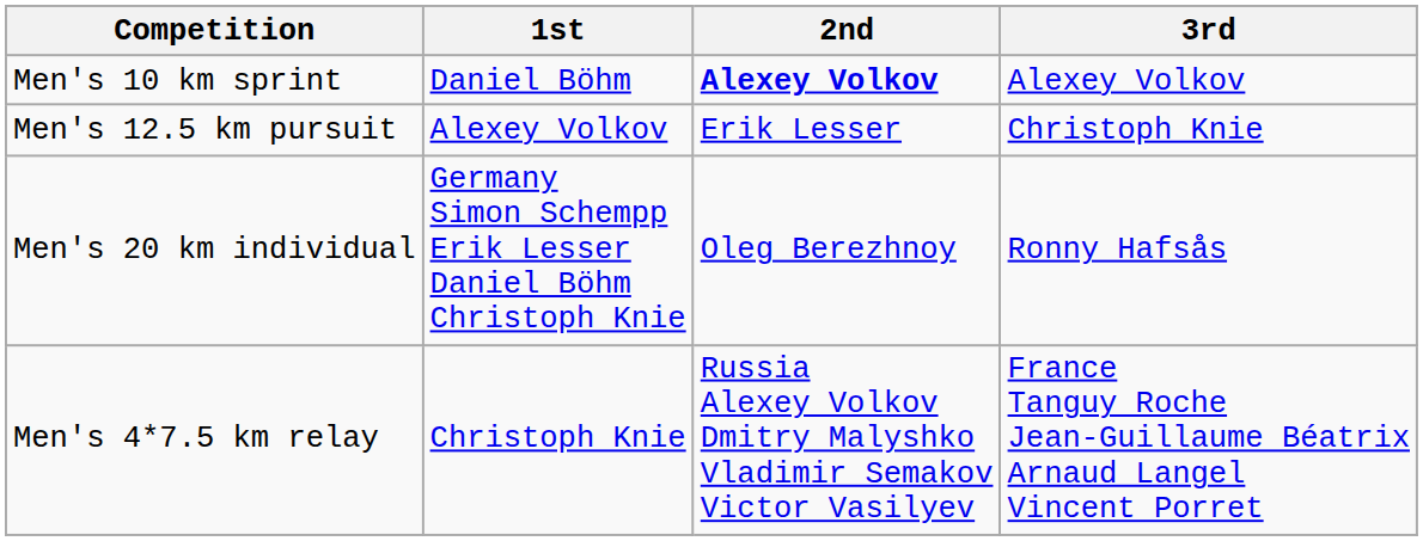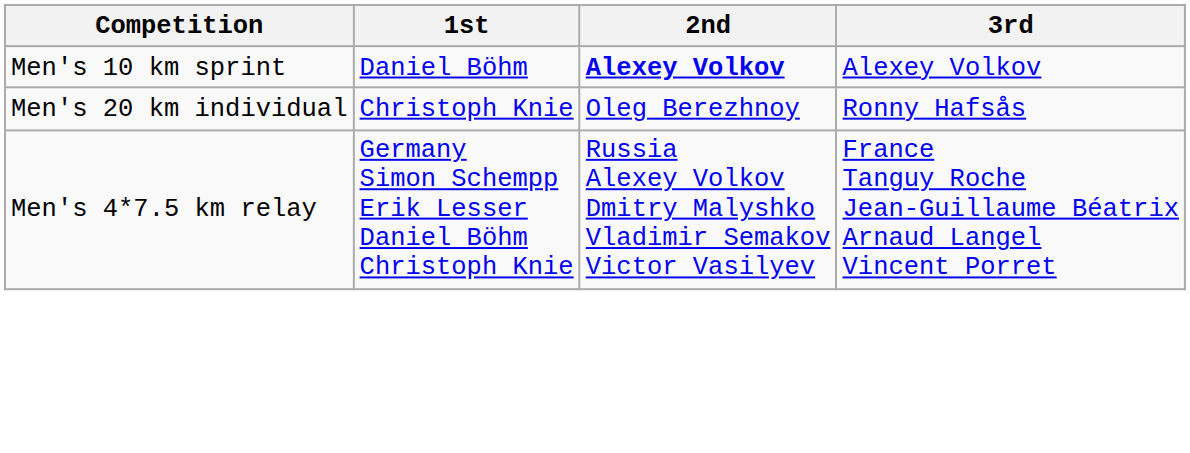- row: Men's 12.5 km pursuit | Alexey Volkov | Erik Lesser | Christoph Knie
Men's 20 km individual | 1st: Germany Simon Schempp Erik Lesser Daniel Böhm Christoph Knie -> Christoph Knie
Men's 4*7.5 km relay | 1st: Christoph Knie -> Germany Simon Schempp Erik Lesser Daniel Böhm Christoph Knie
